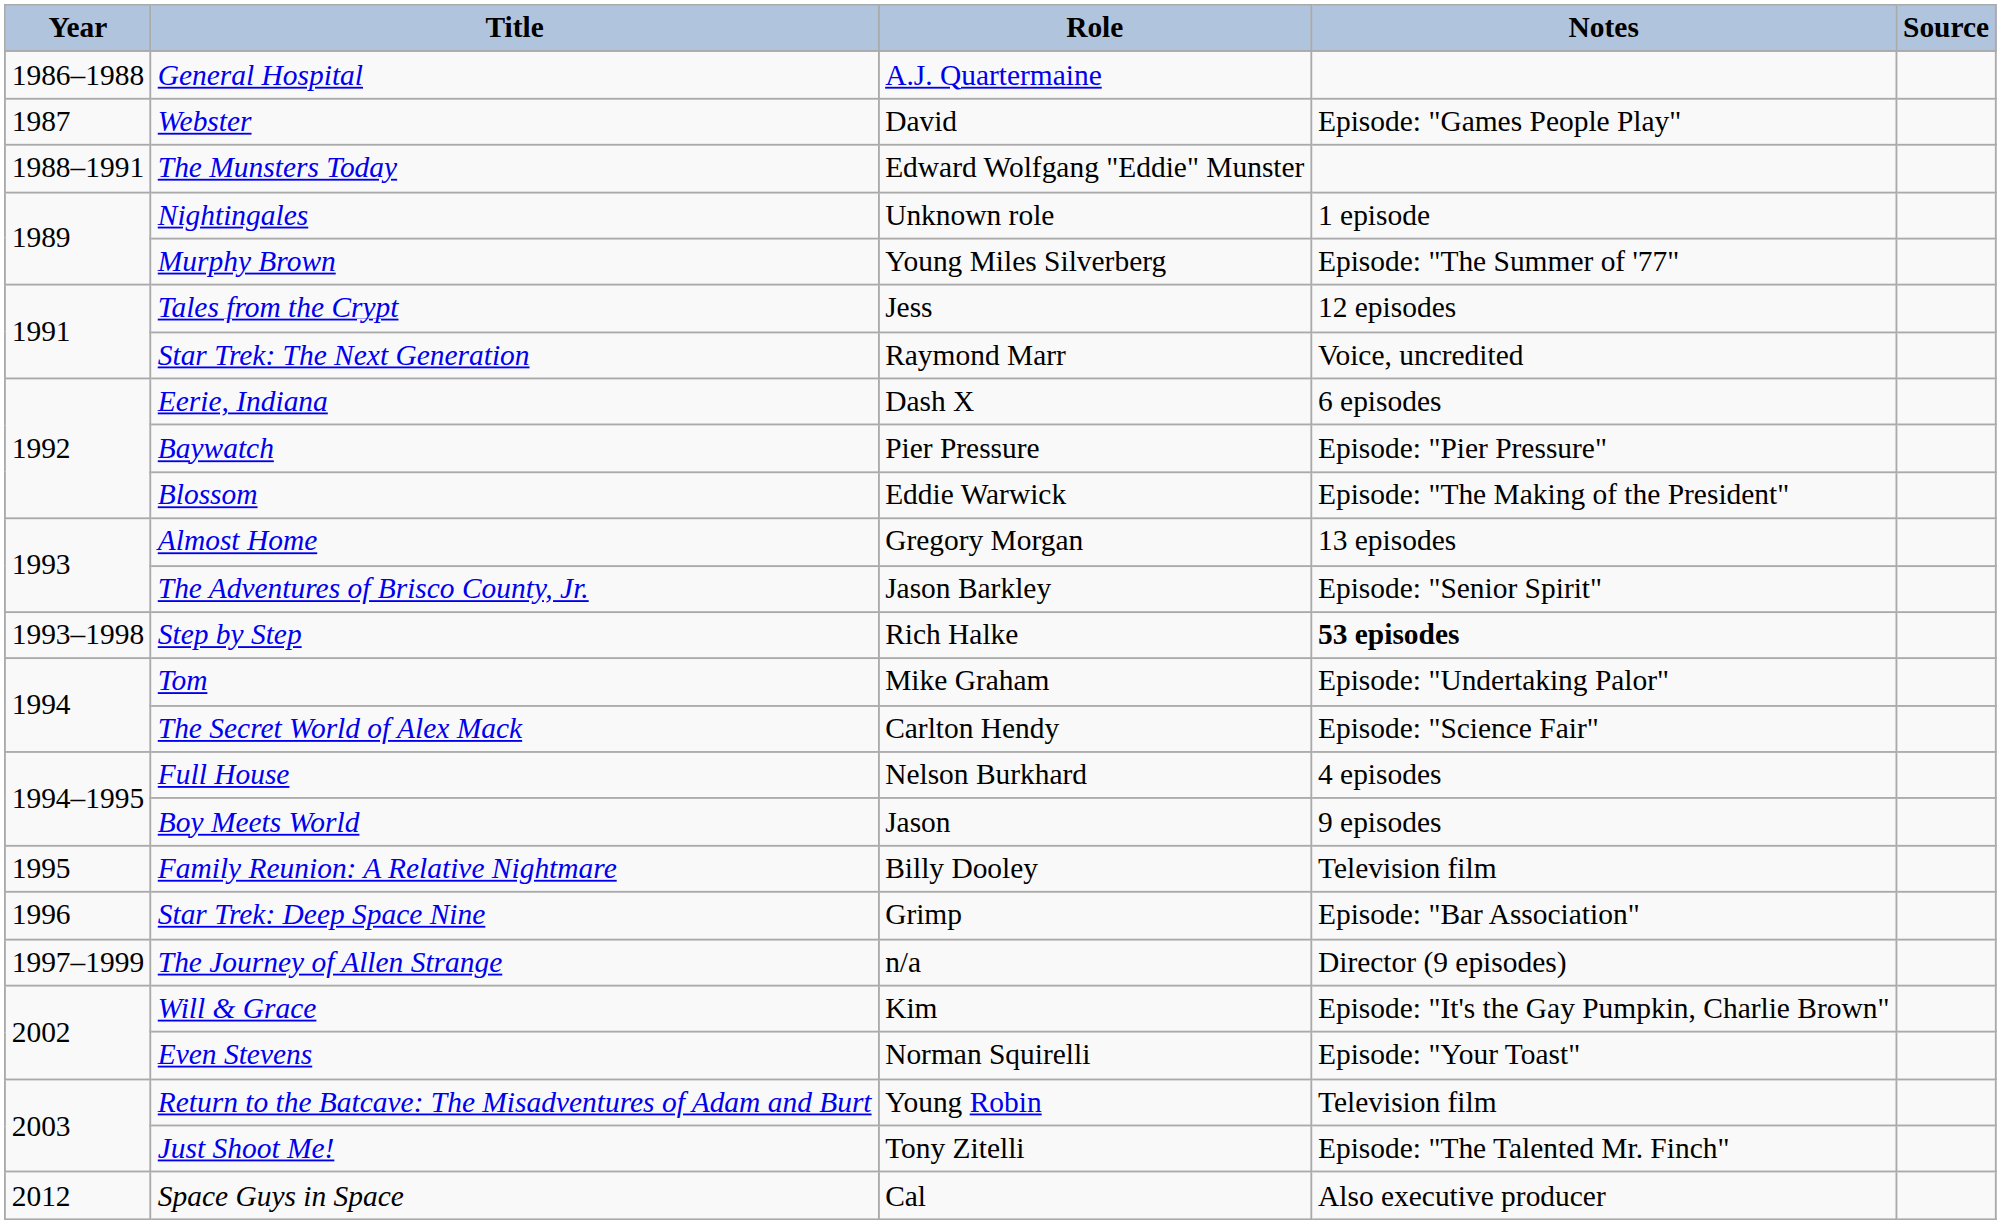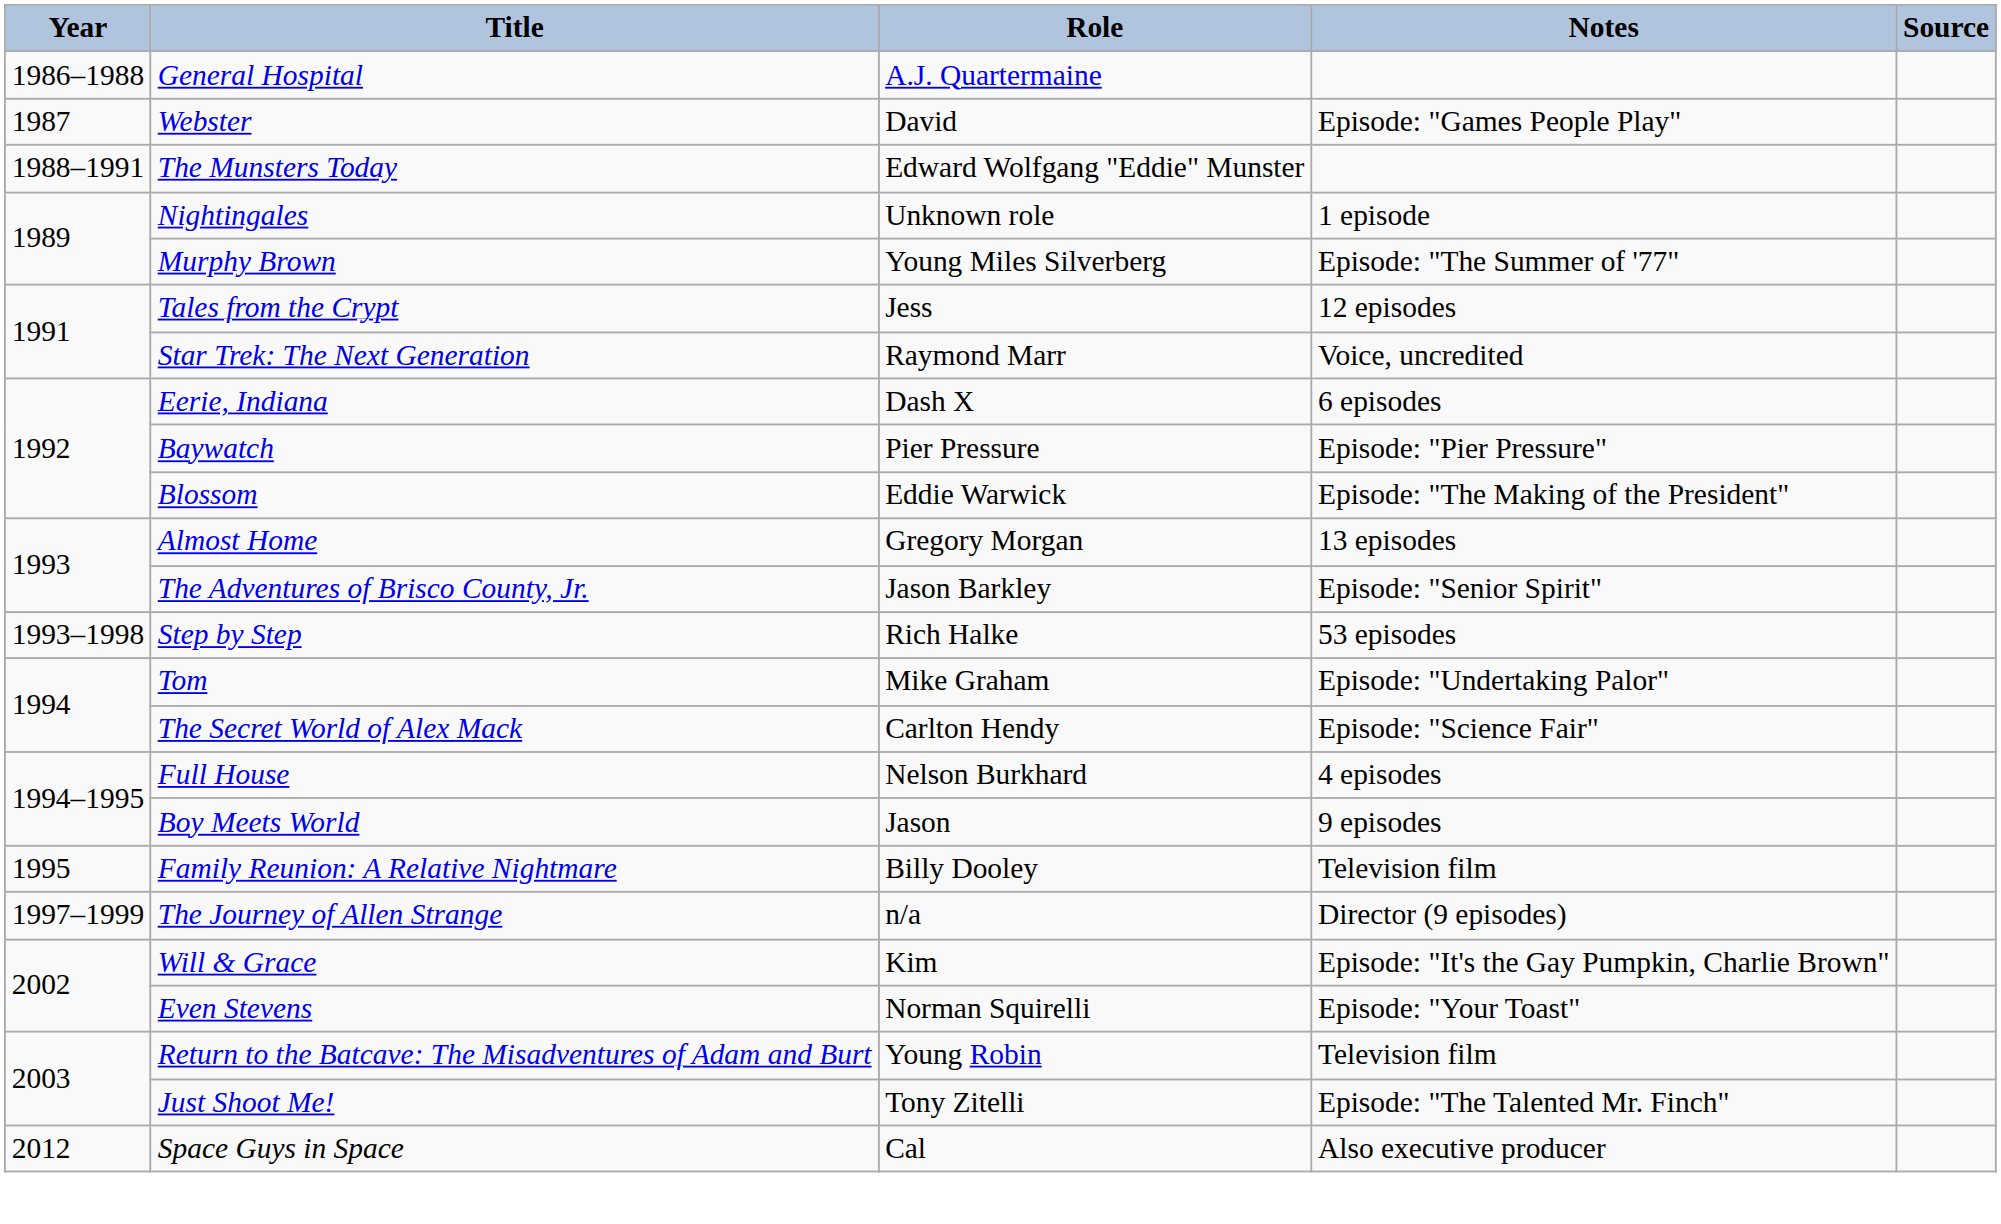Step by Step | Notes: bold -> normal
- row: 1996 | Star Trek: Deep Space Nine | Grimp | Episode: "Bar Association"
